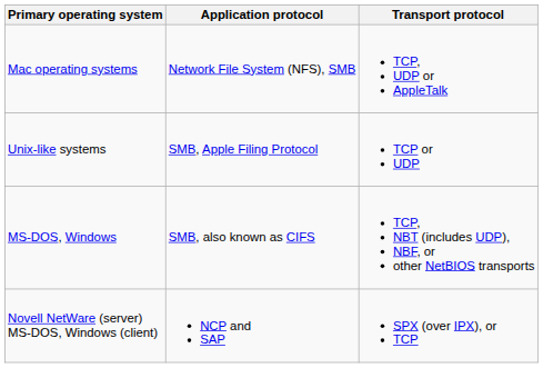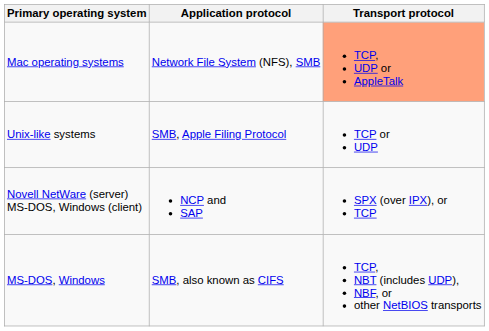Mac operating systems | Transport protocol: no background -> lightsalmon background
rows swapped: MS-DOS, Windows <-> Novell NetWare (server) MS-DOS, Windows (client)
